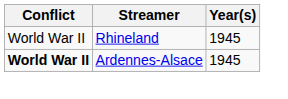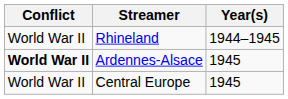Rhineland | Year(s): 1945 -> 1944–1945
+ row: World War II | Central Europe | 1945
